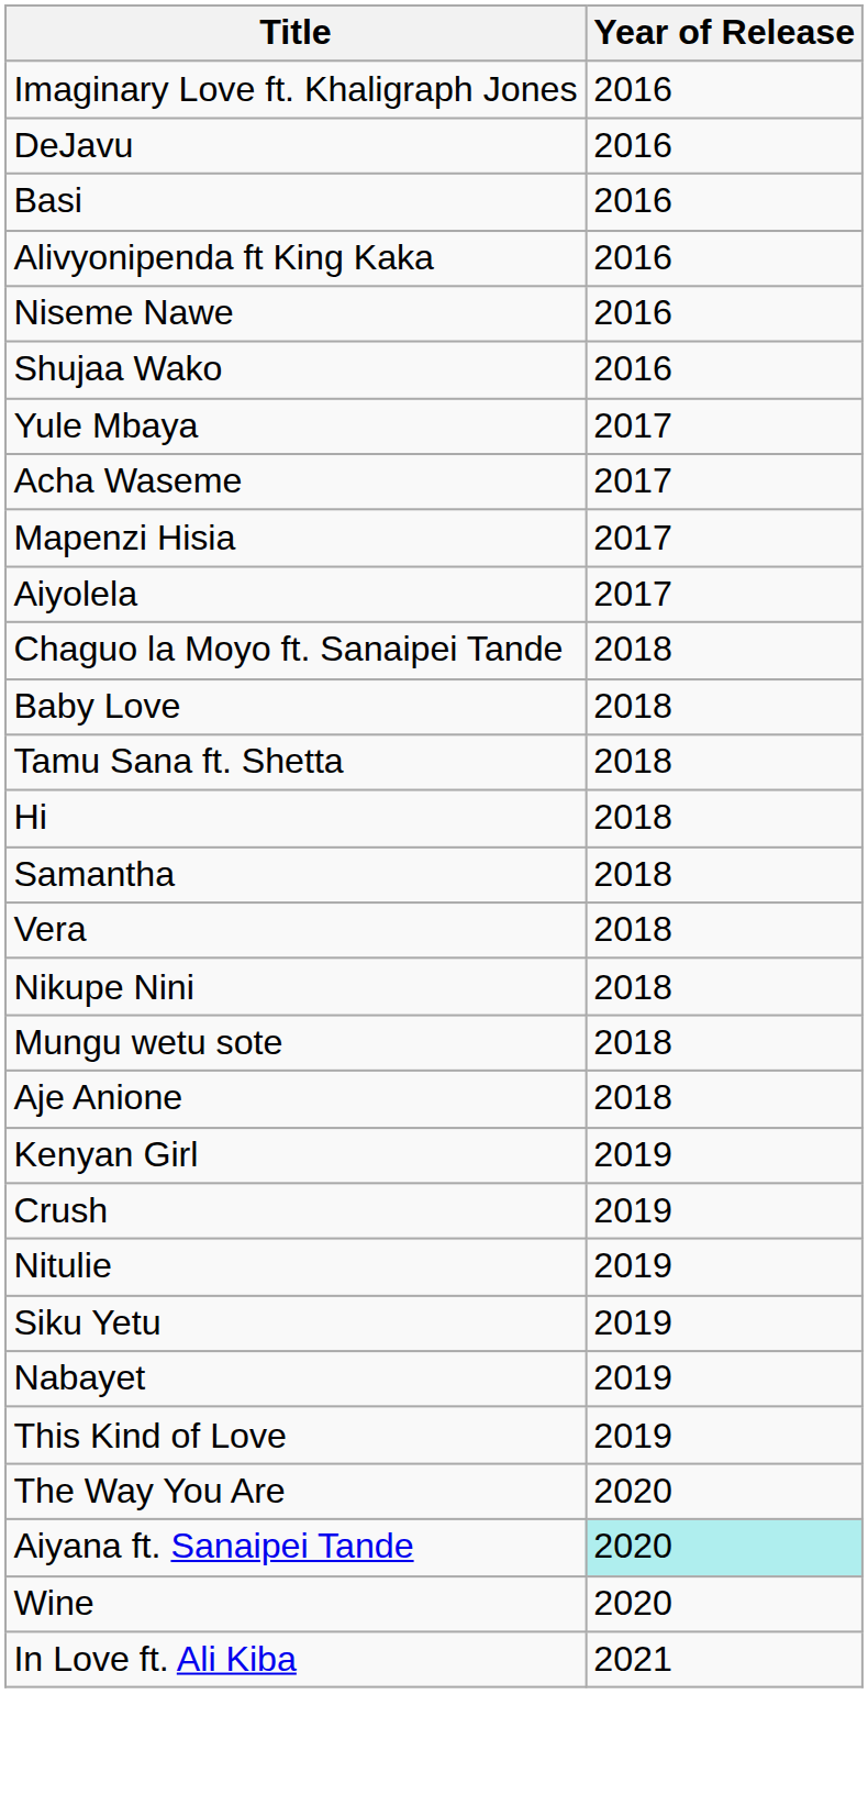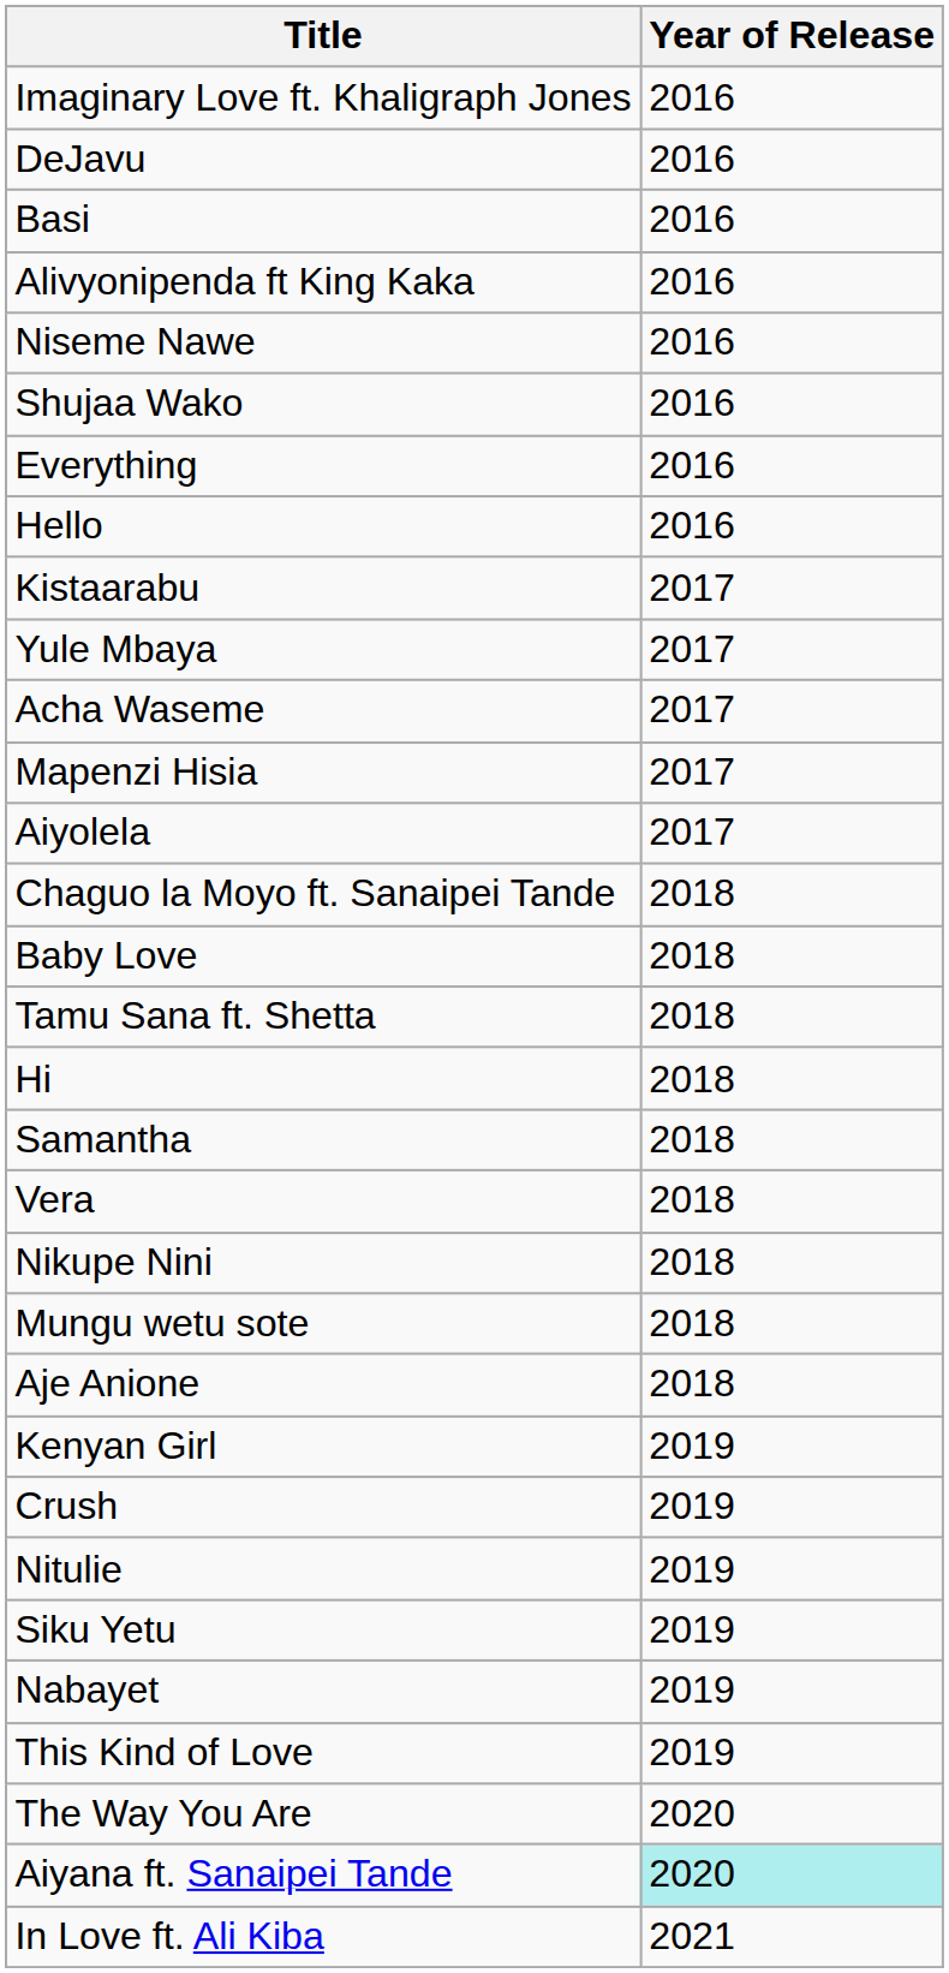+ row: Everything | 2016
+ row: Hello | 2016
+ row: Kistaarabu | 2017
- row: Wine | 2020
